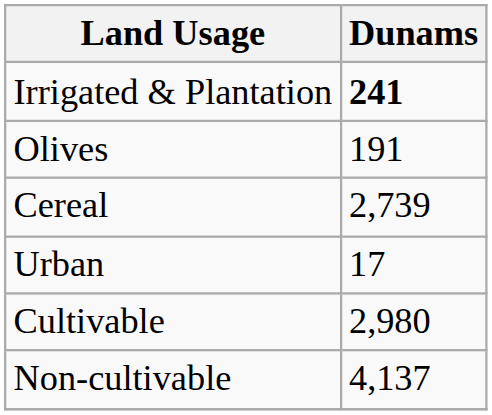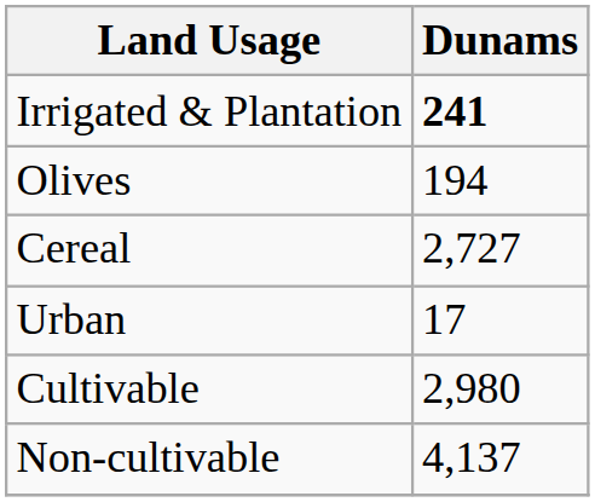Olives | Dunams: 191 -> 194
Cereal | Dunams: 2,739 -> 2,727
